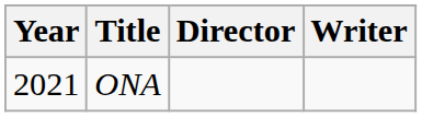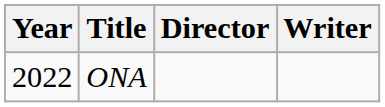ONA | Year: 2021 -> 2022
